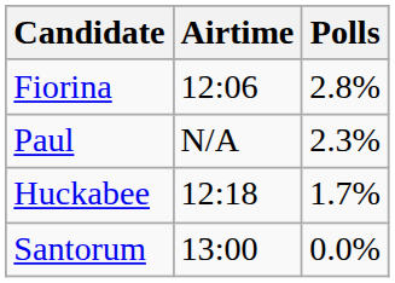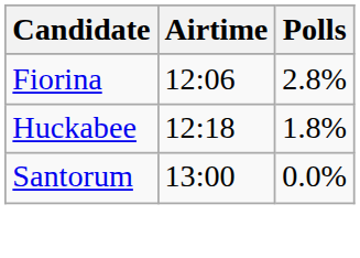- row: Paul | N/A | 2.3%
Huckabee | Polls: 1.7% -> 1.8%
